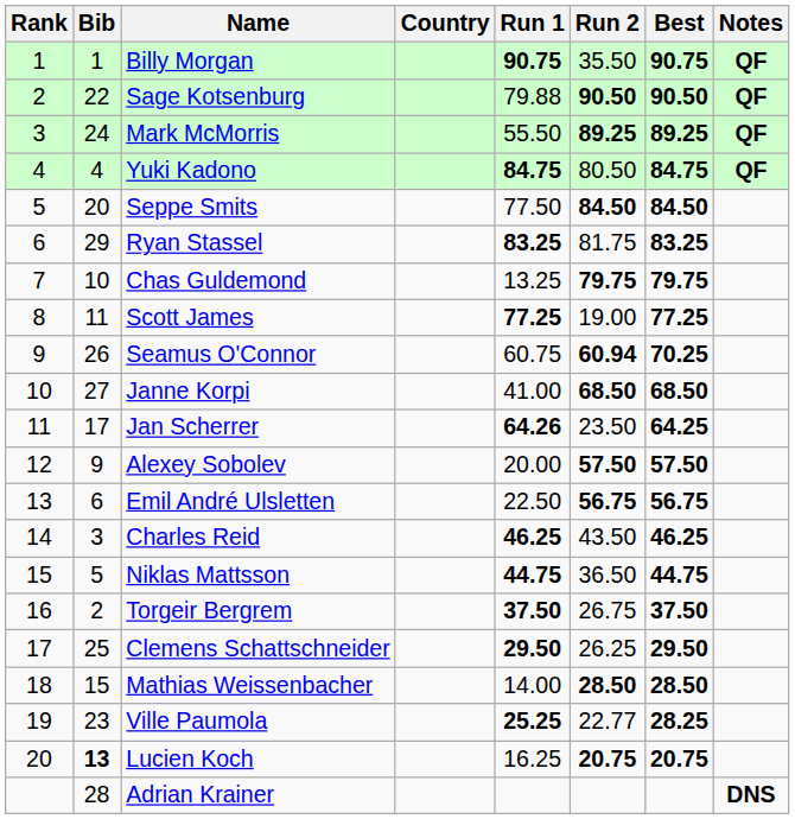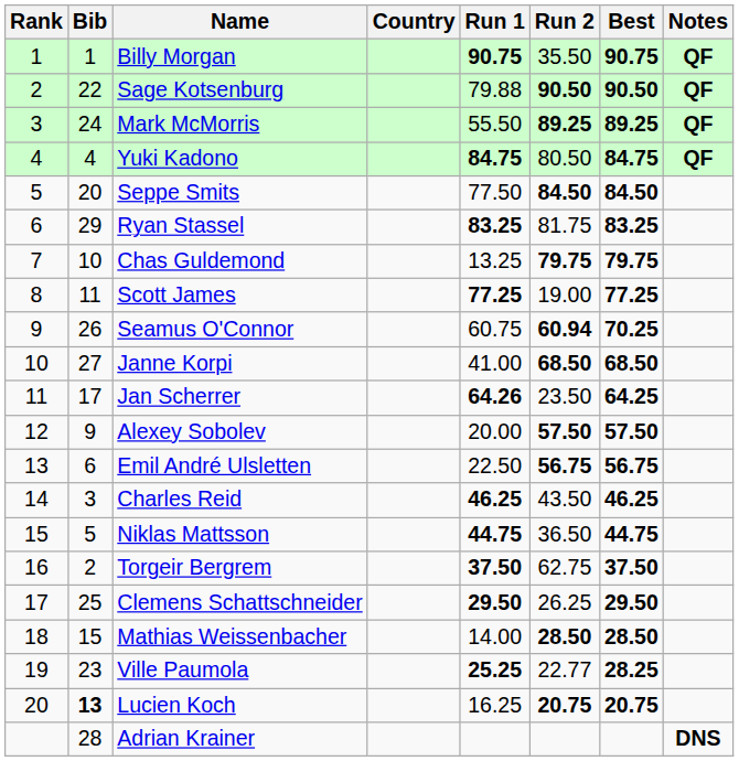Torgeir Bergrem | Run 2: 26.75 -> 62.75
